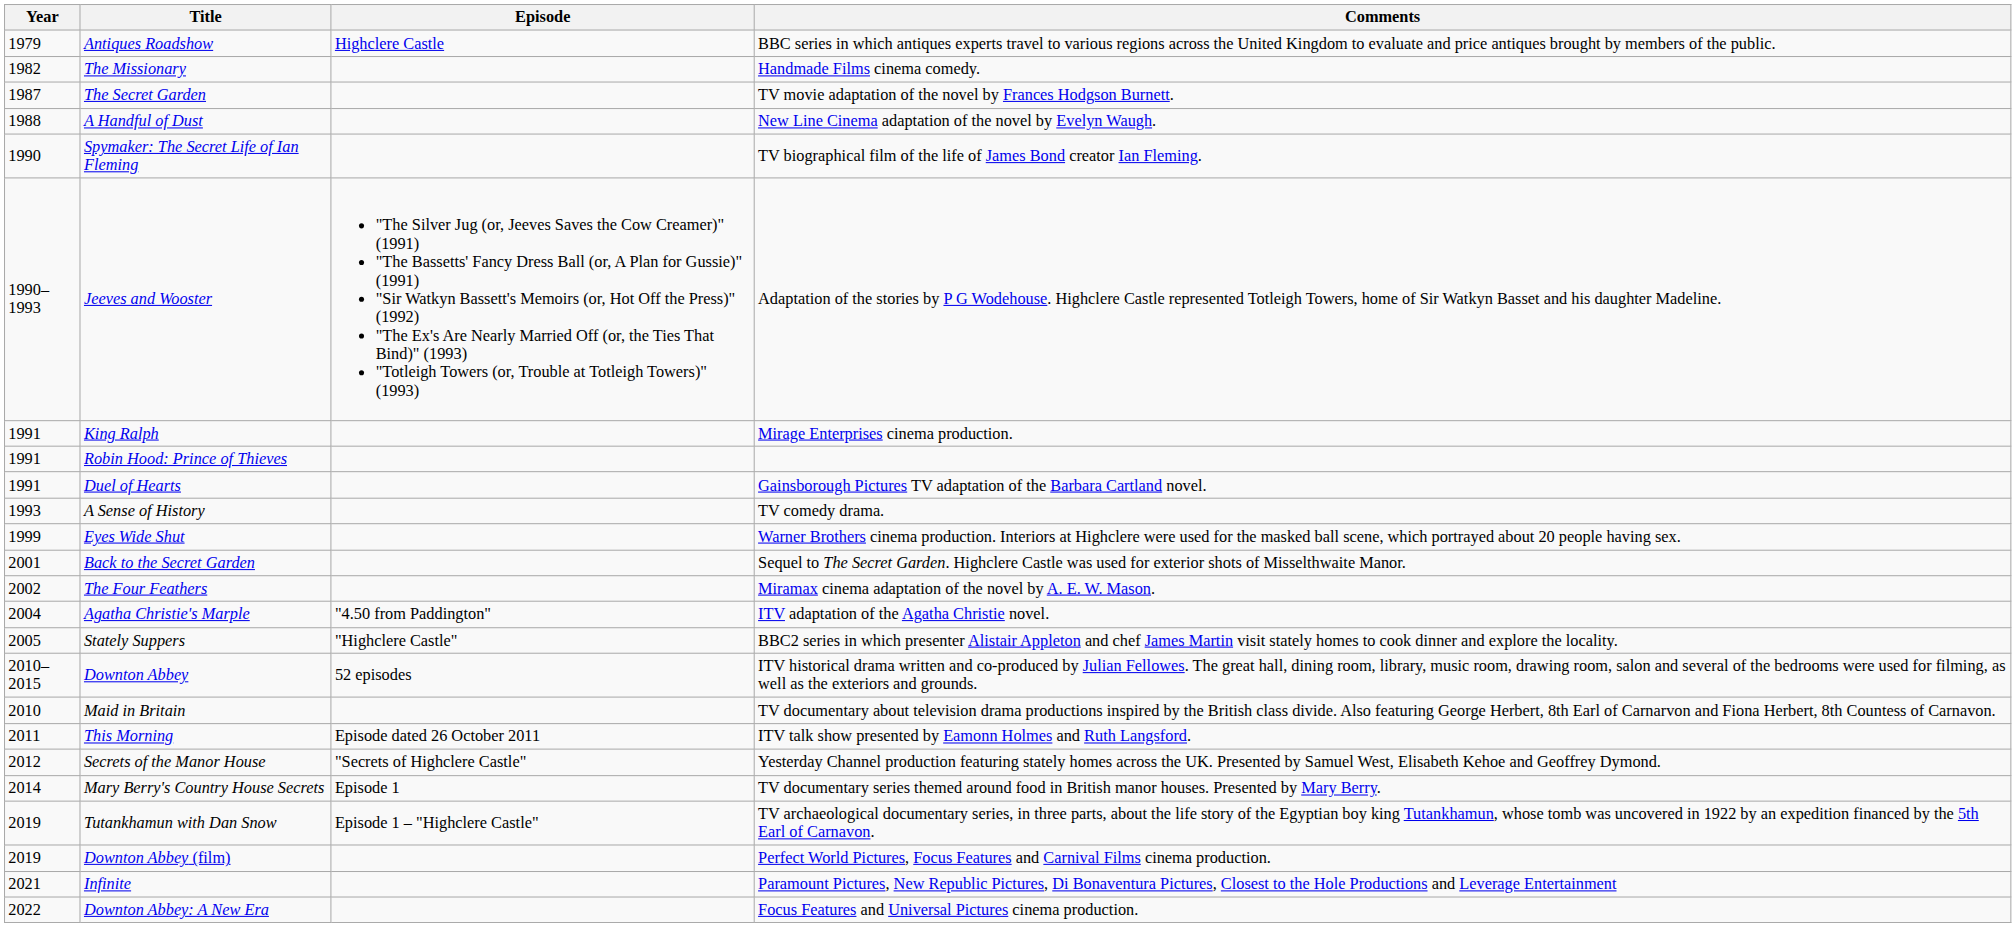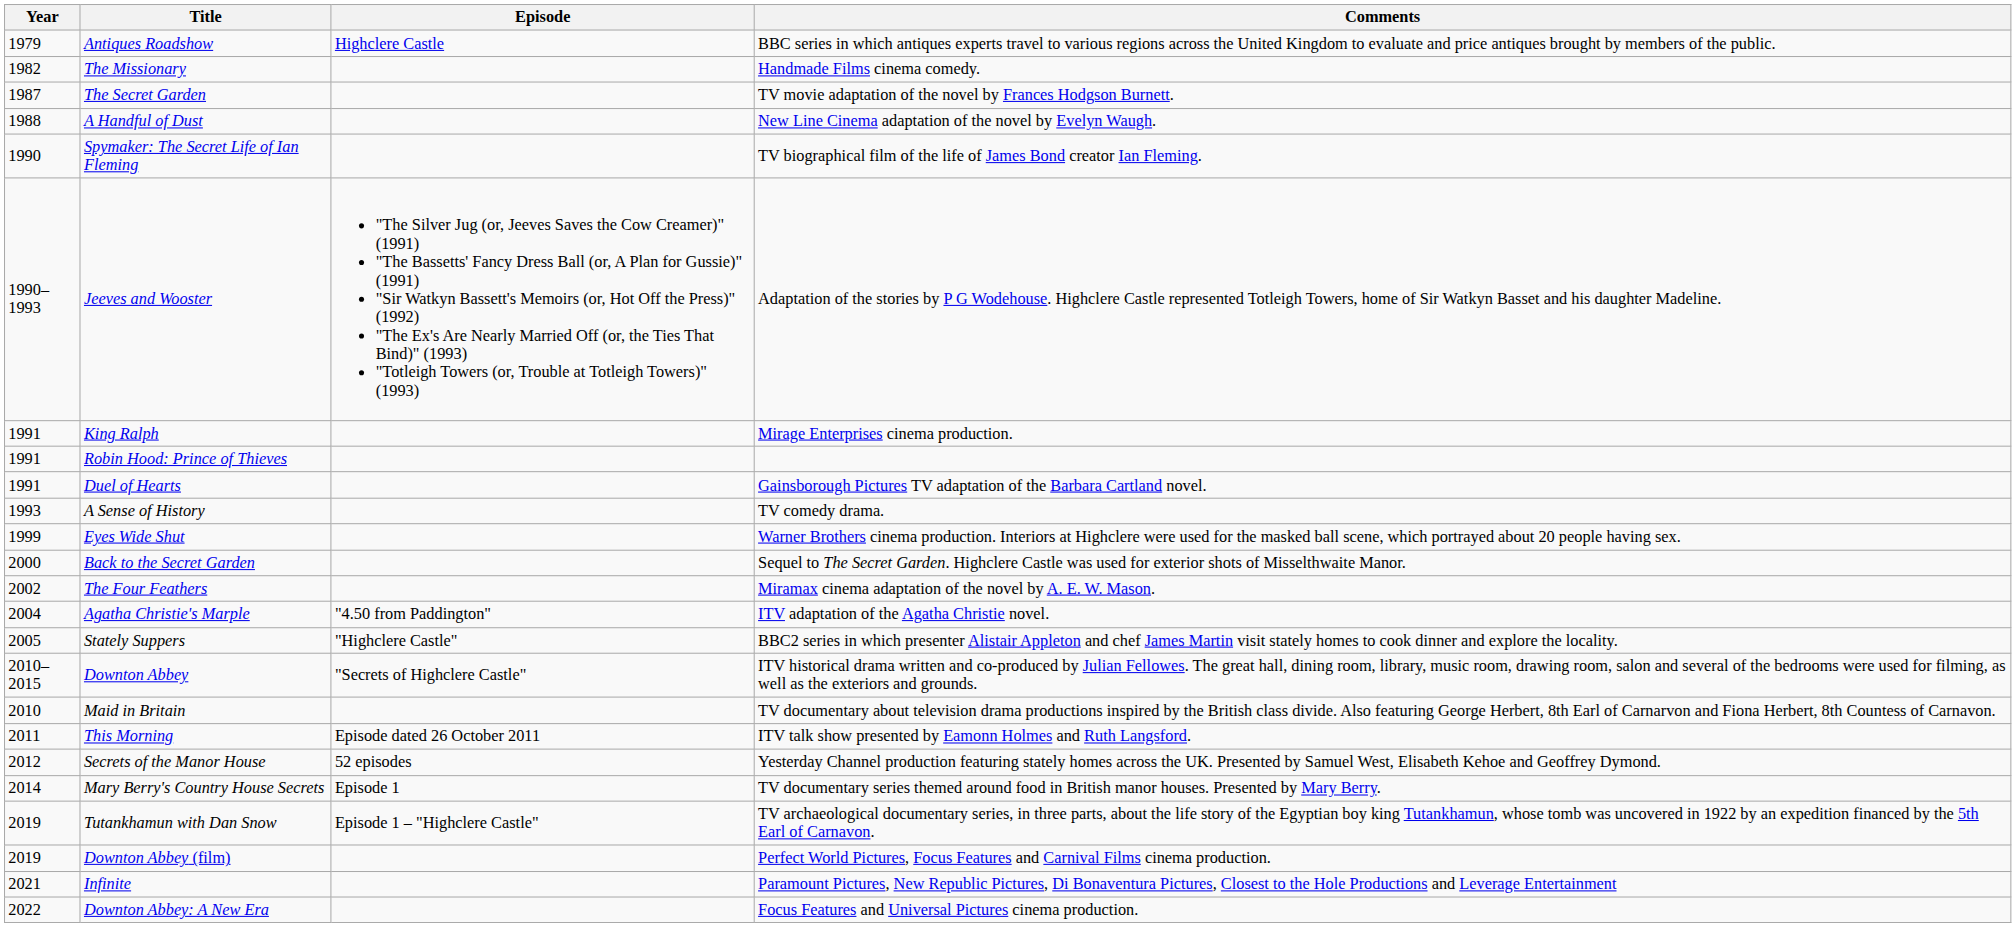Back to the Secret Garden | Year: 2001 -> 2000
Downton Abbey | Episode: 52 episodes -> "Secrets of Highclere Castle"
Secrets of the Manor House | Episode: "Secrets of Highclere Castle" -> 52 episodes
